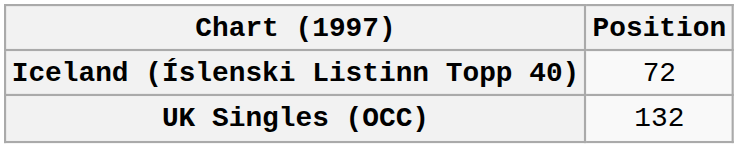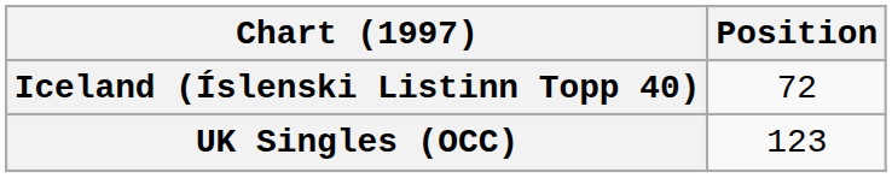UK Singles (OCC) | Position: 132 -> 123
